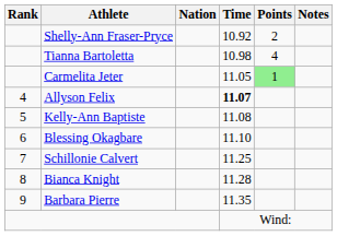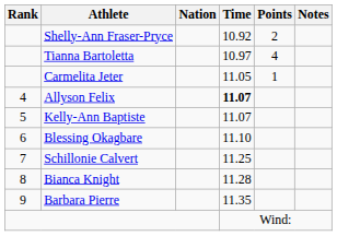Tianna Bartoletta | Time: 10.98 -> 10.97
Carmelita Jeter | Points: lightgreen background -> no background
Kelly-Ann Baptiste | Time: 11.08 -> 11.07
